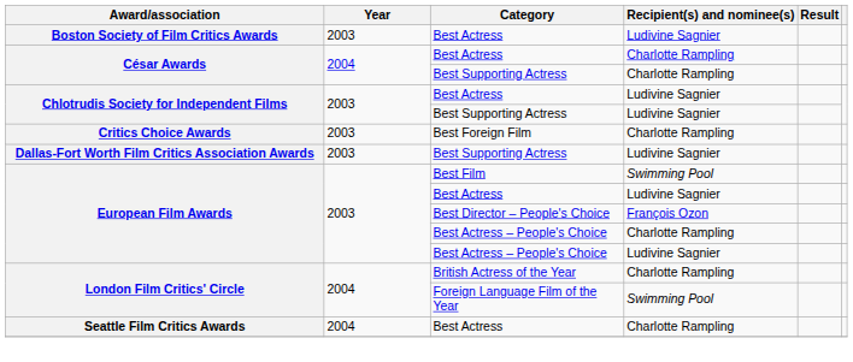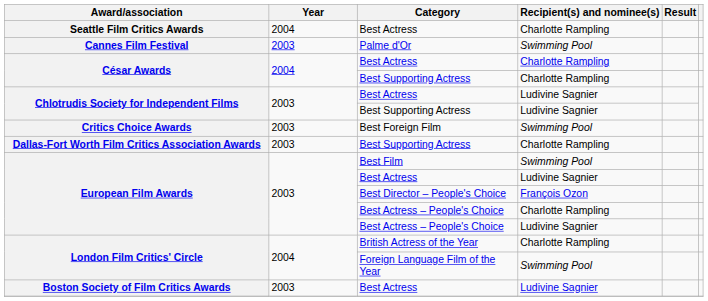rows swapped: Boston Society of Film Critics Awards <-> Seattle Film Critics Awards
+ row: Cannes Film Festival | 2003 | Palme d'Or | Swimming Pool
Critics Choice Awards | Recipient(s) and nominee(s): Charlotte Rampling -> Swimming Pool
Dallas-Fort Worth Film Critics Association Awards | Recipient(s) and nominee(s): Ludivine Sagnier -> Charlotte Rampling
